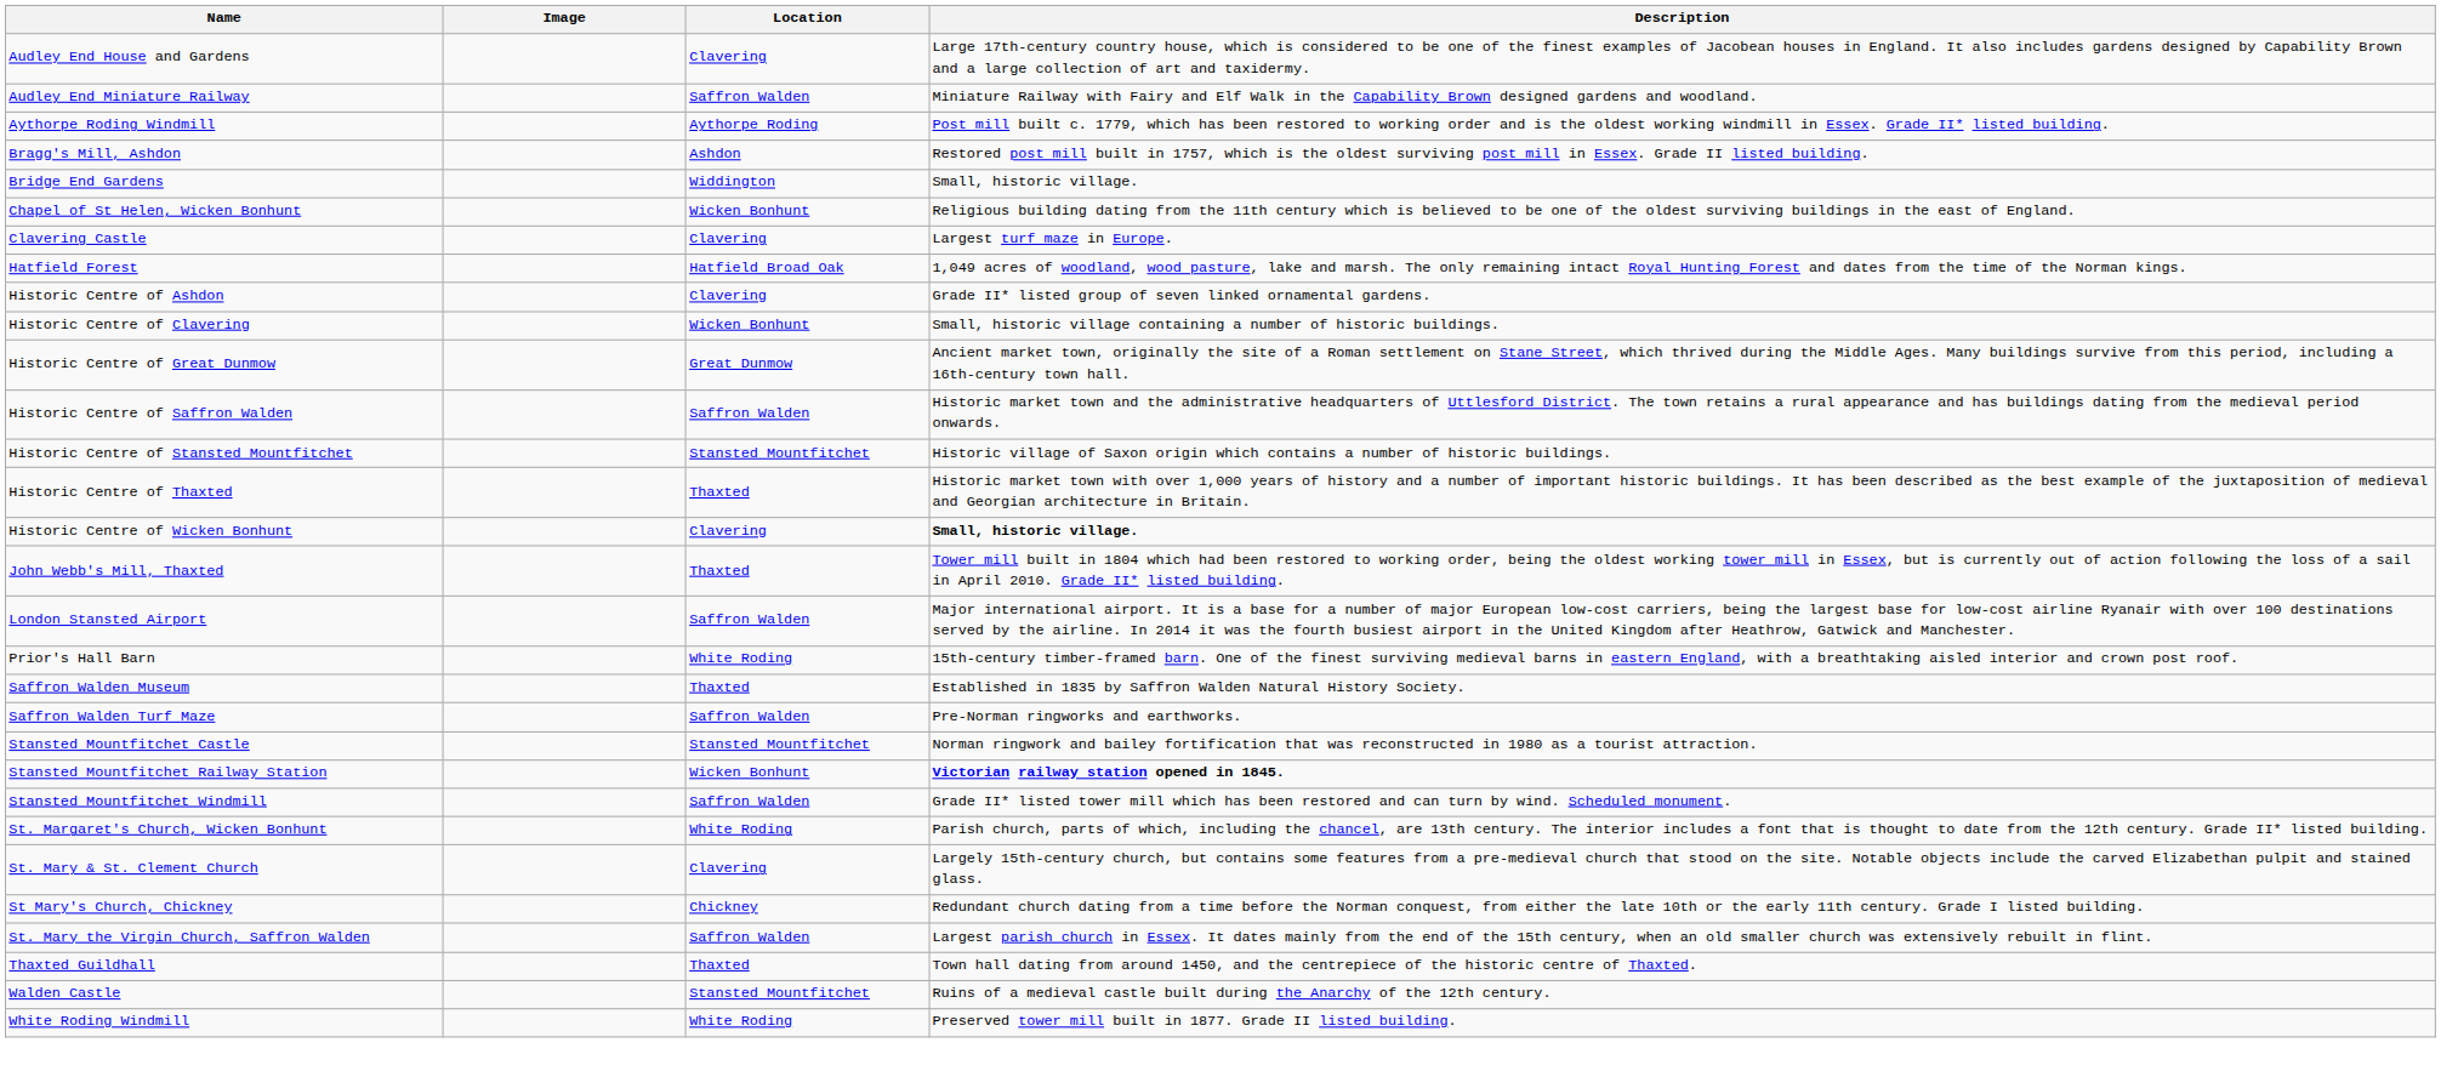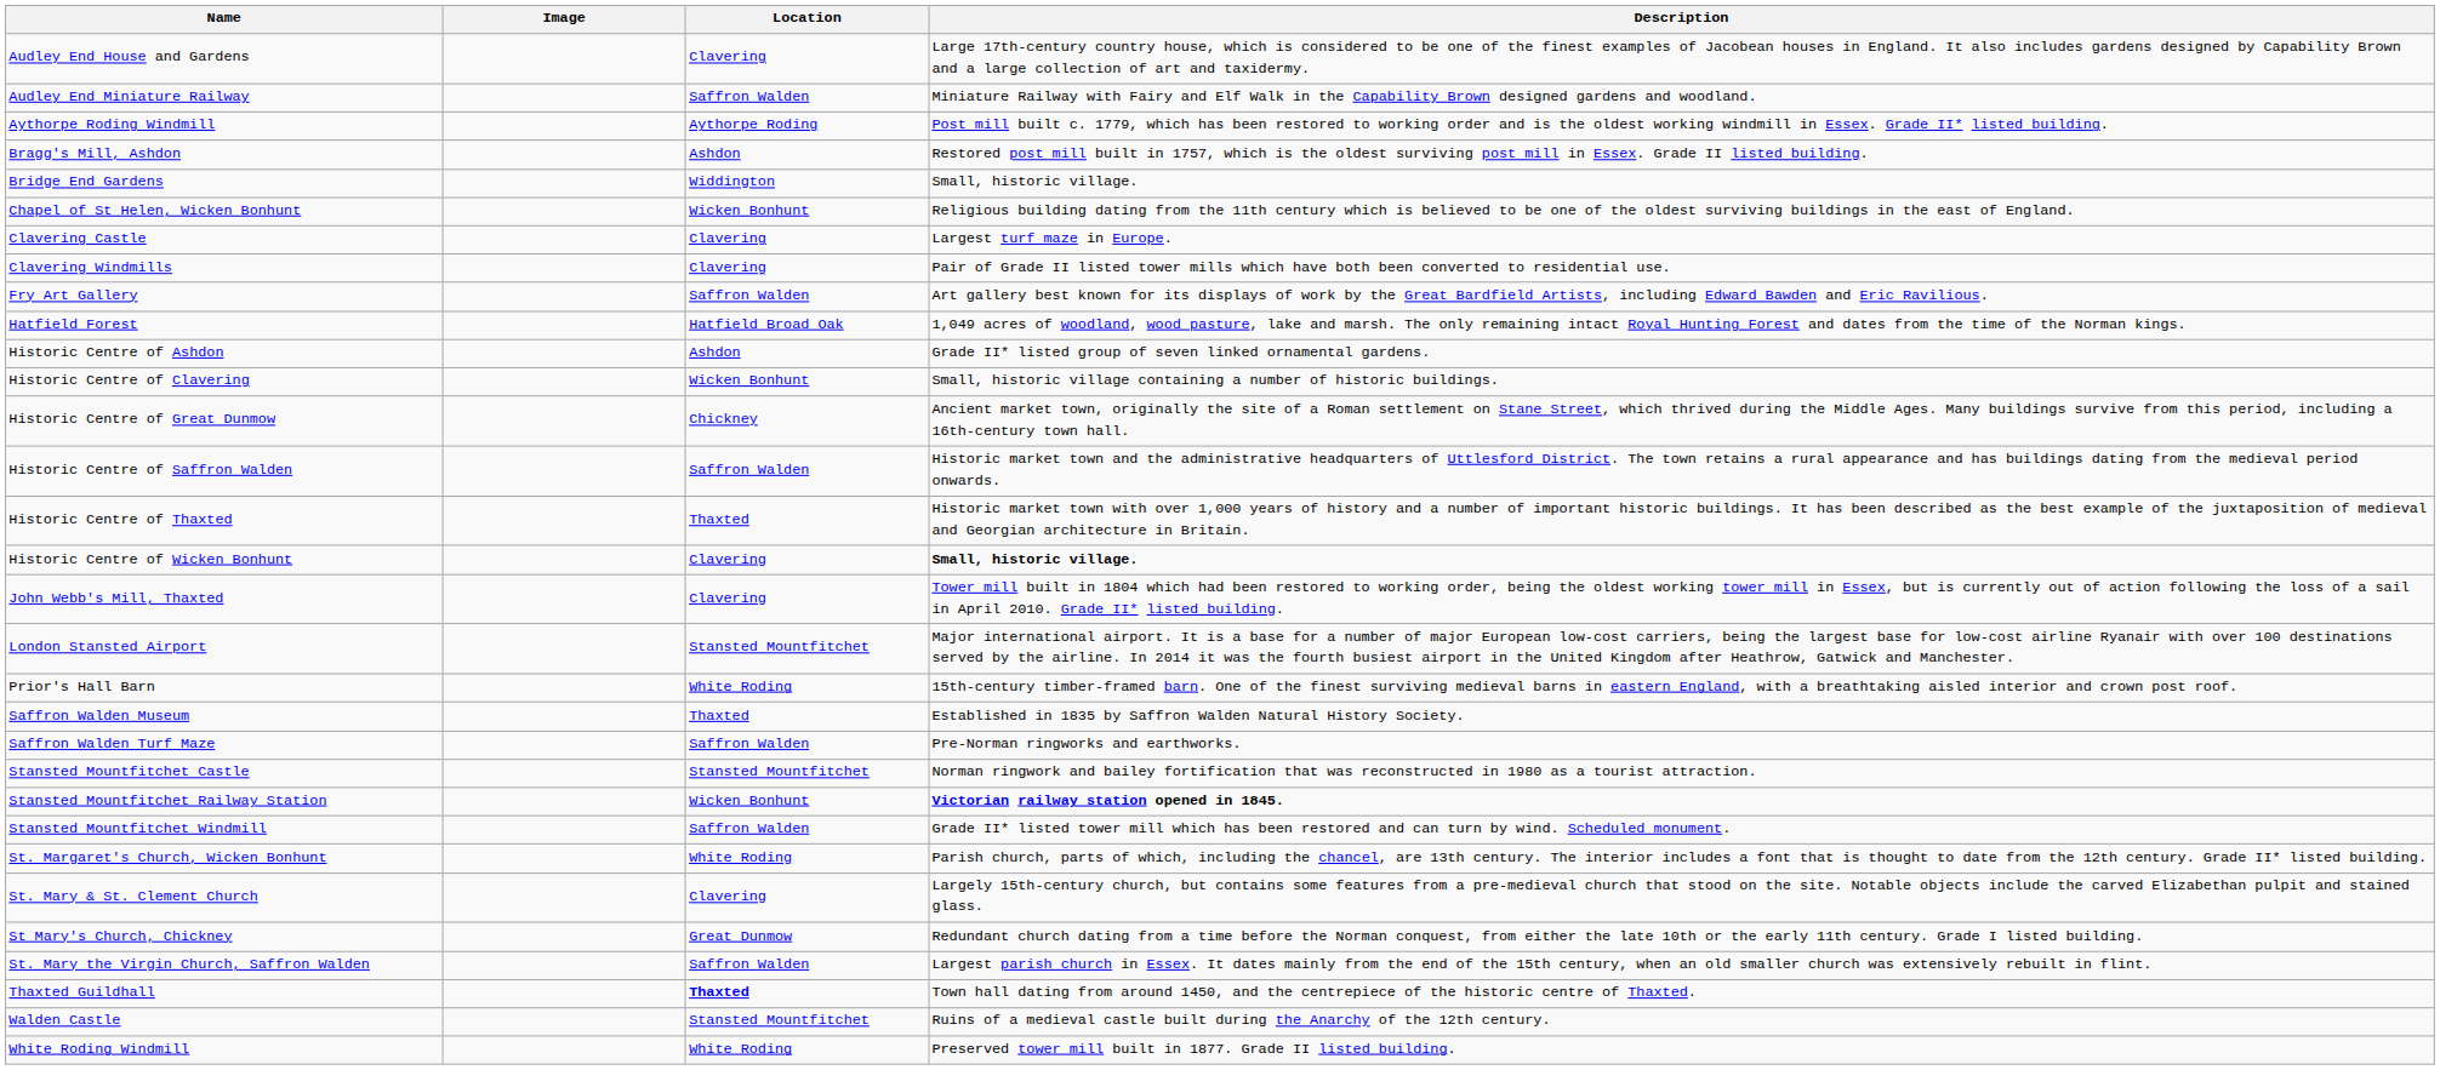+ row: Clavering Windmills | Clavering | Pair of Grade II listed tower mills which have both been converted to residential use.
+ row: Fry Art Gallery | Saffron Walden | Art gallery best known for its displays of work by the Great Bardfield Artists, including Edward Bawden and Eric Ravilious.
Historic Centre of Ashdon | Location: Clavering -> Ashdon
Historic Centre of Great Dunmow | Location: Great Dunmow -> Chickney
- row: Historic Centre of Stansted Mountfitchet | Stansted Mountfitchet | Historic village of Saxon origin which contains a number of historic buildings.
John Webb's Mill, Thaxted | Location: Thaxted -> Clavering
London Stansted Airport | Location: Saffron Walden -> Stansted Mountfitchet
St Mary's Church, Chickney | Location: Chickney -> Great Dunmow
Thaxted Guildhall | Location: normal -> bold
